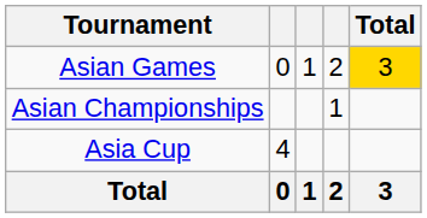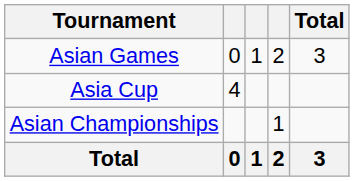Asian Games | Total: gold background -> no background
rows swapped: Asian Championships <-> Asia Cup
